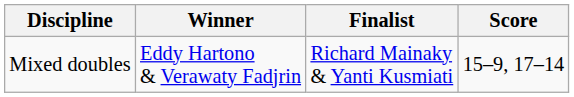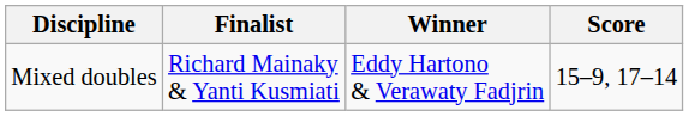columns swapped: Winner <-> Finalist
